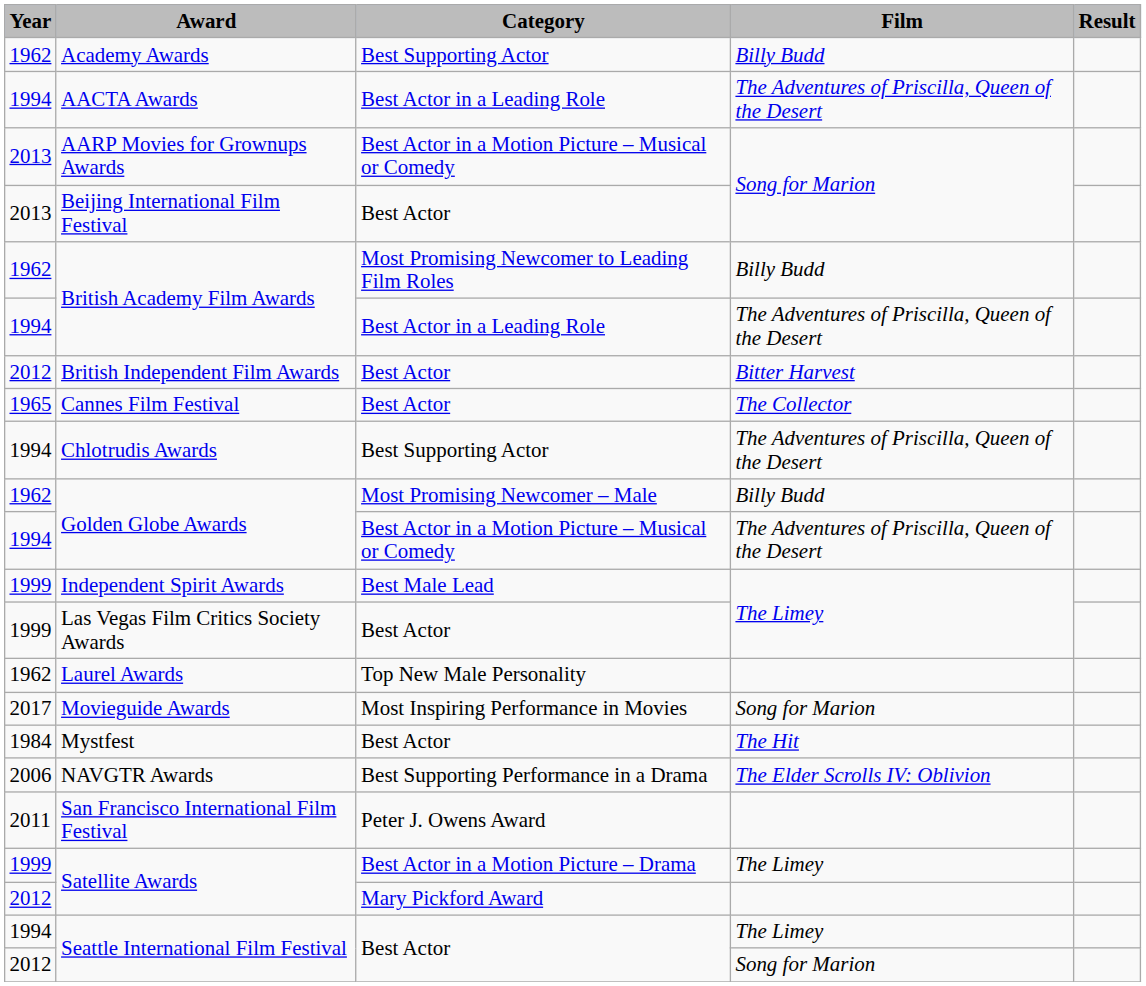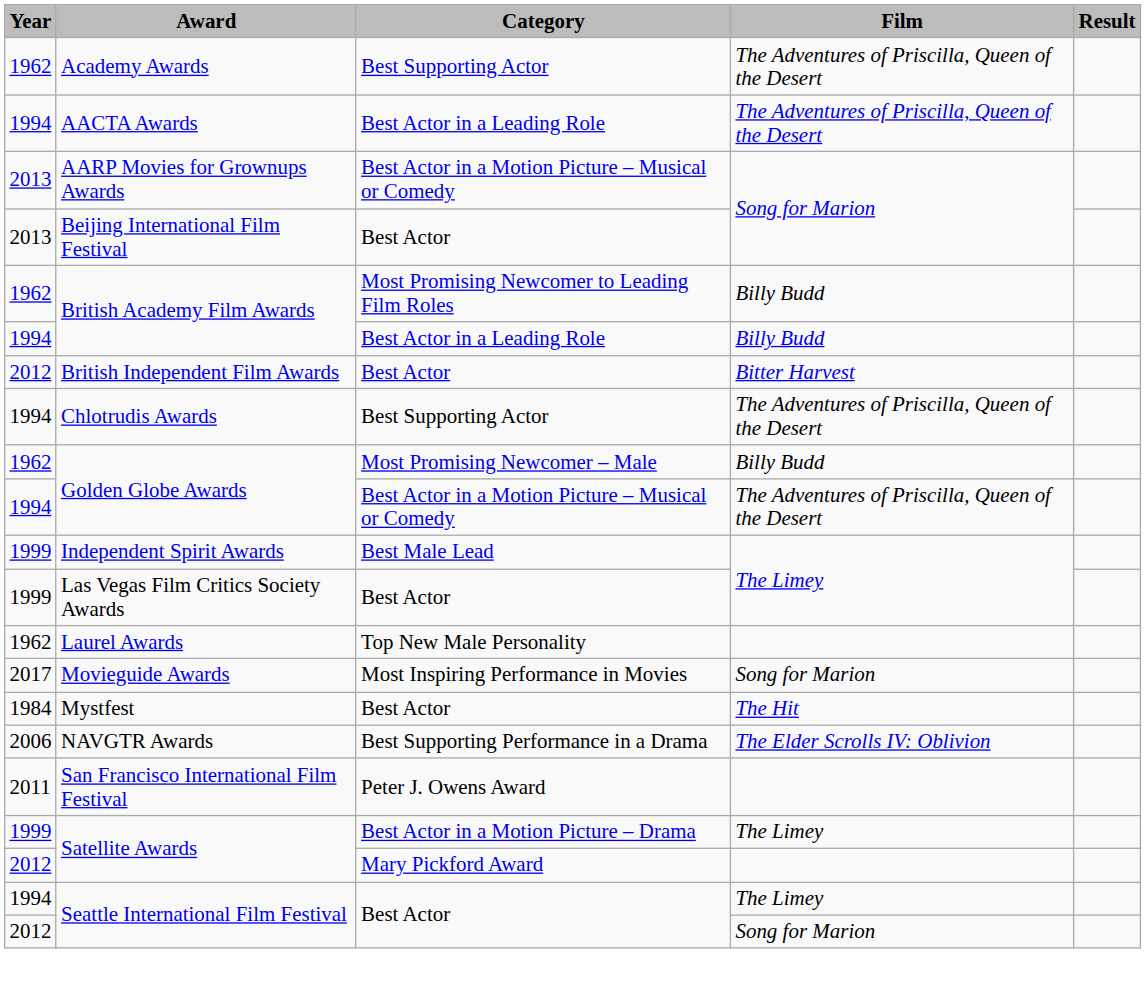Academy Awards | Film: Billy Budd -> The Adventures of Priscilla, Queen of the Desert
1994 / British Academy Film Awards | Film: The Adventures of Priscilla, Queen of the Desert -> Billy Budd
- row: 1965 | Cannes Film Festival | Best Actor | The Collector
